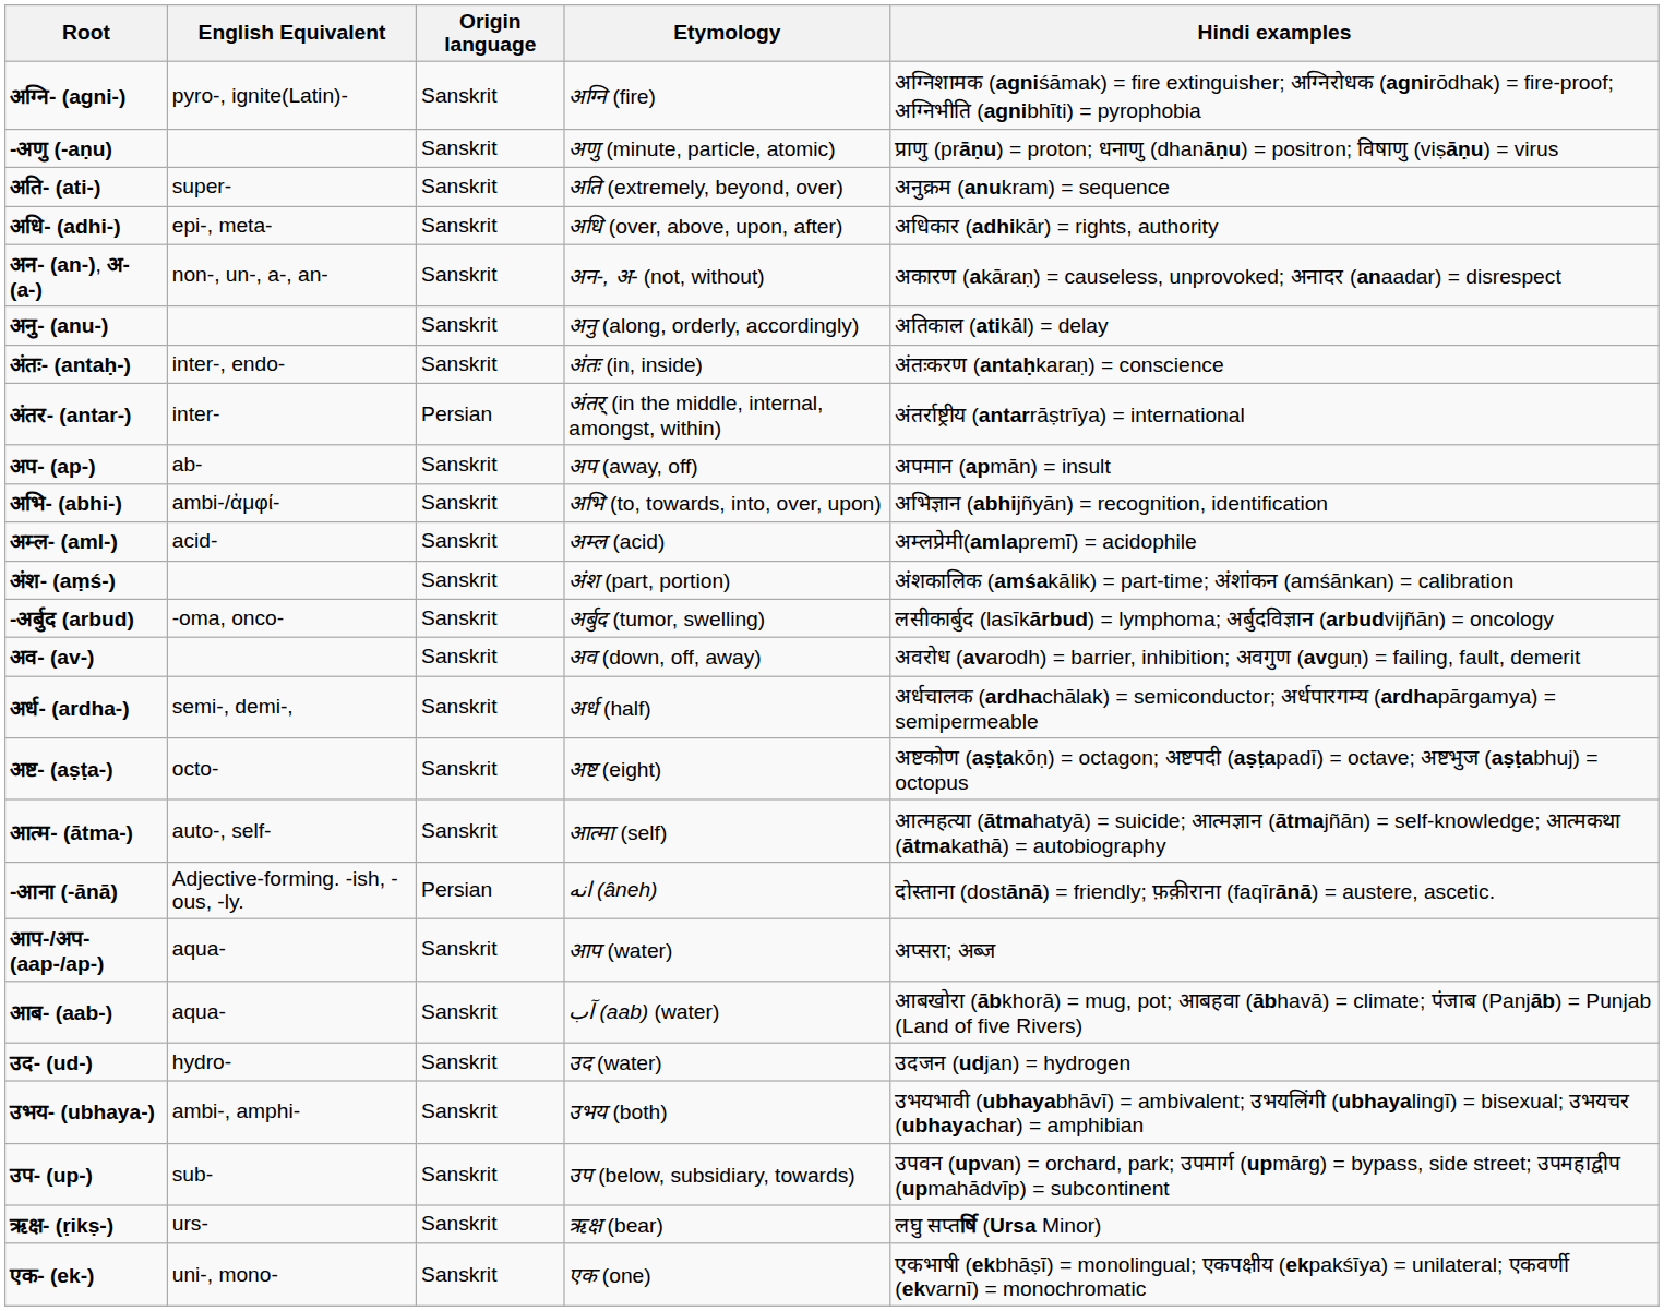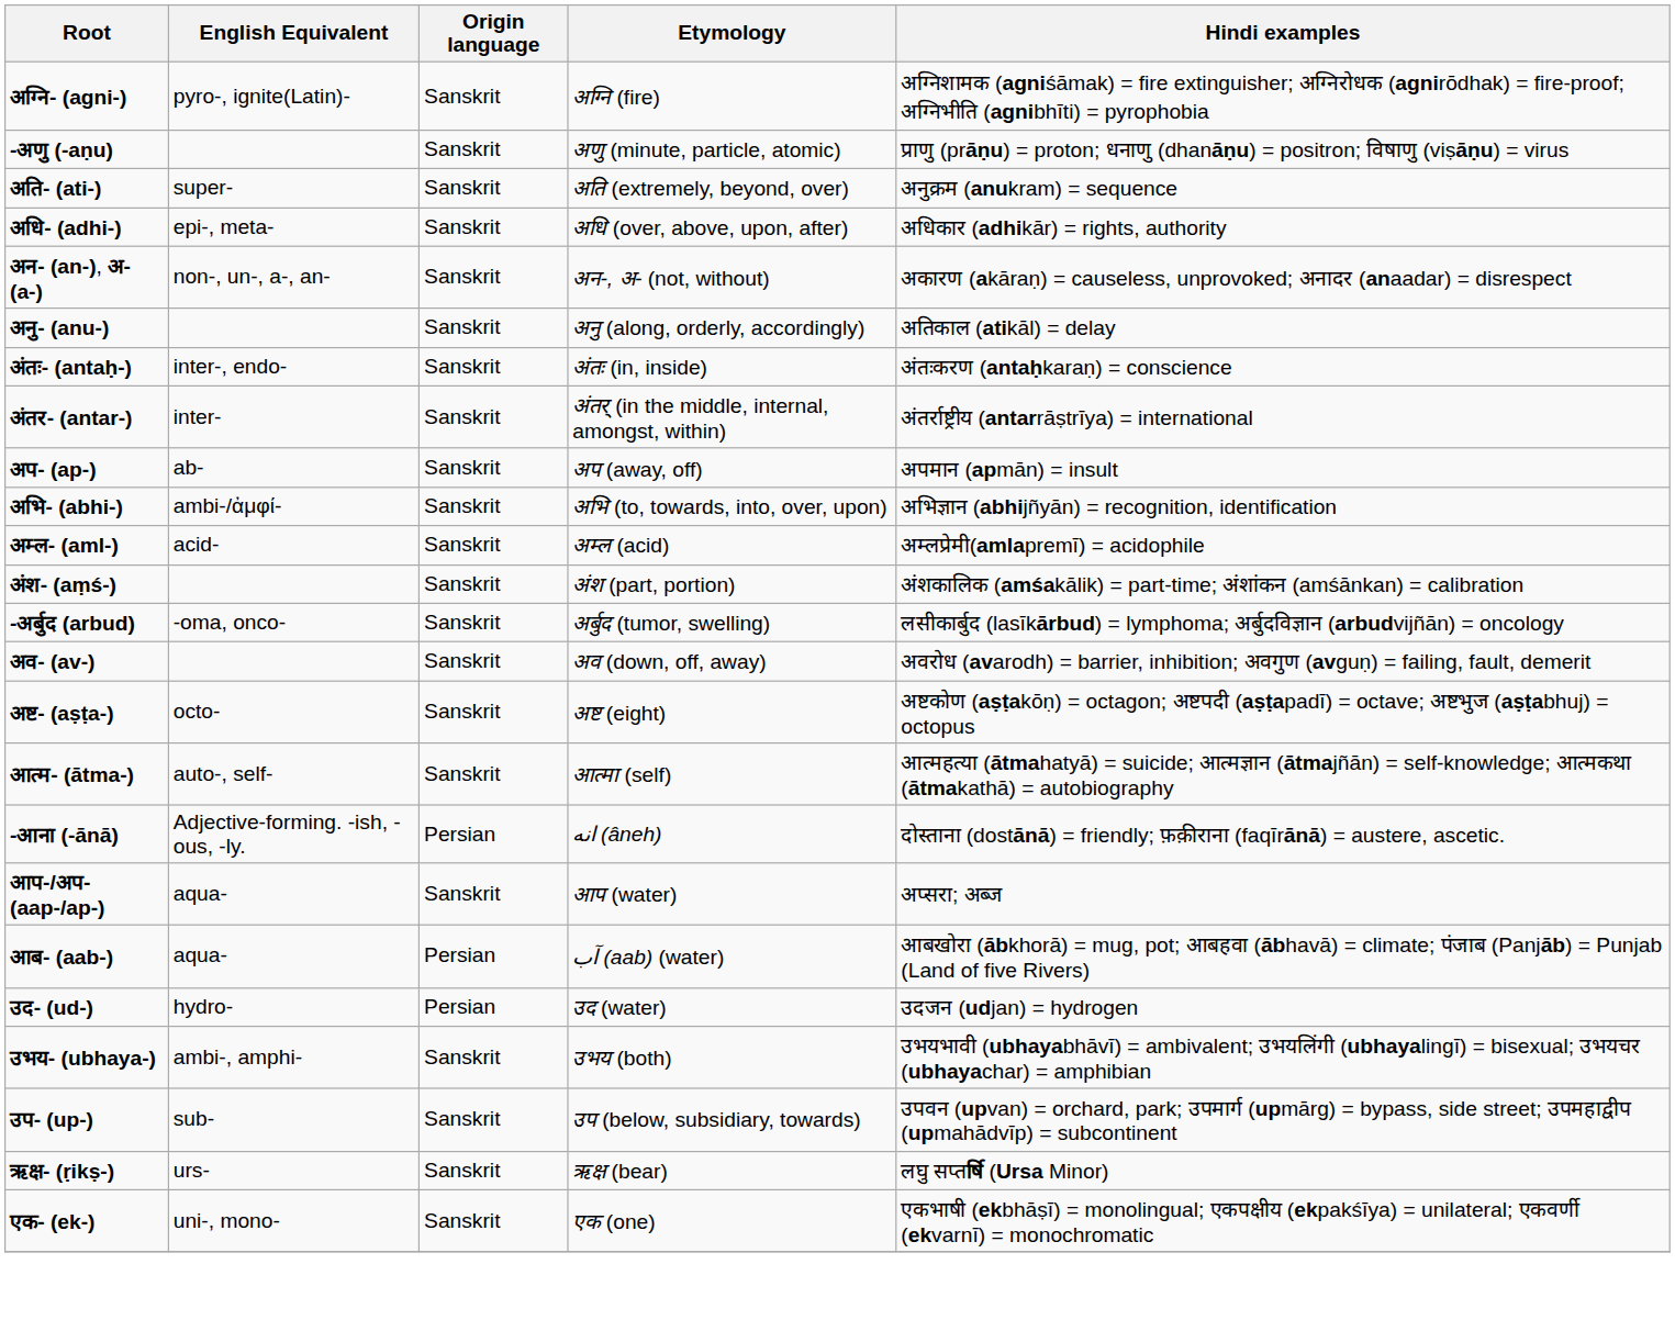अंतर- (antar-) | Origin language: Persian -> Sanskrit
- row: अर्ध- (ardha-) | semi-, demi-, | Sanskrit | अर्ध (half) | अर्धचालक (ardhachālak) = semiconductor; अर्धपारगम्य (ardhapārgamya) = semipermeable
आब- (aab-) | Origin language: Sanskrit -> Persian
उद- (ud-) | Origin language: Sanskrit -> Persian
